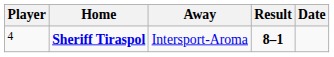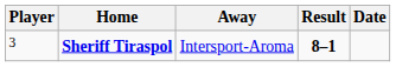Sheriff Tiraspol | Player: 4 -> 3
